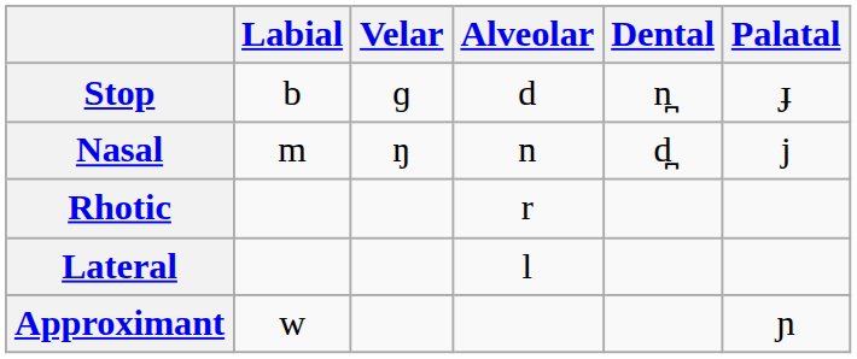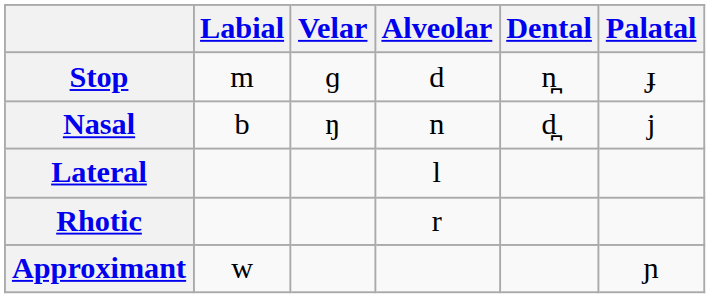Stop | Labial: b -> m
Nasal | Labial: m -> b
rows swapped: Lateral <-> Rhotic
